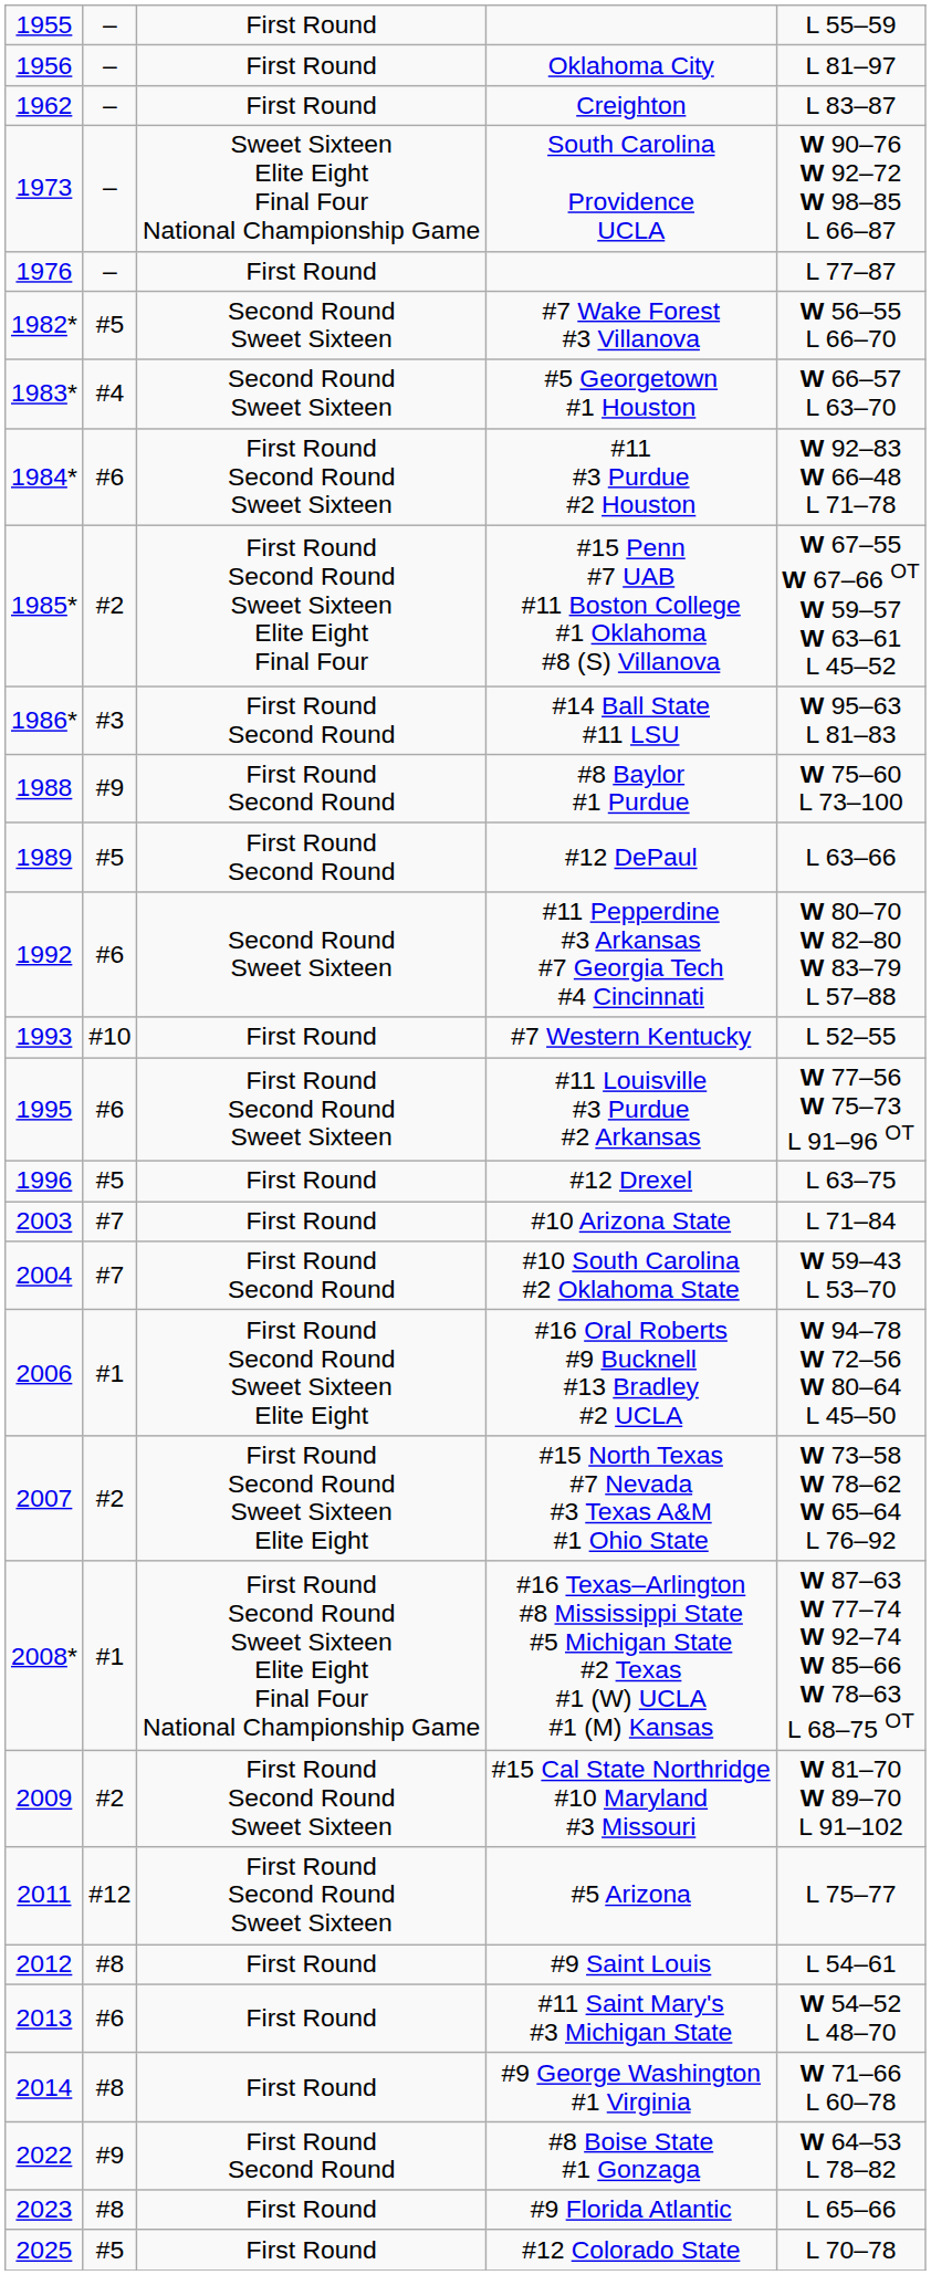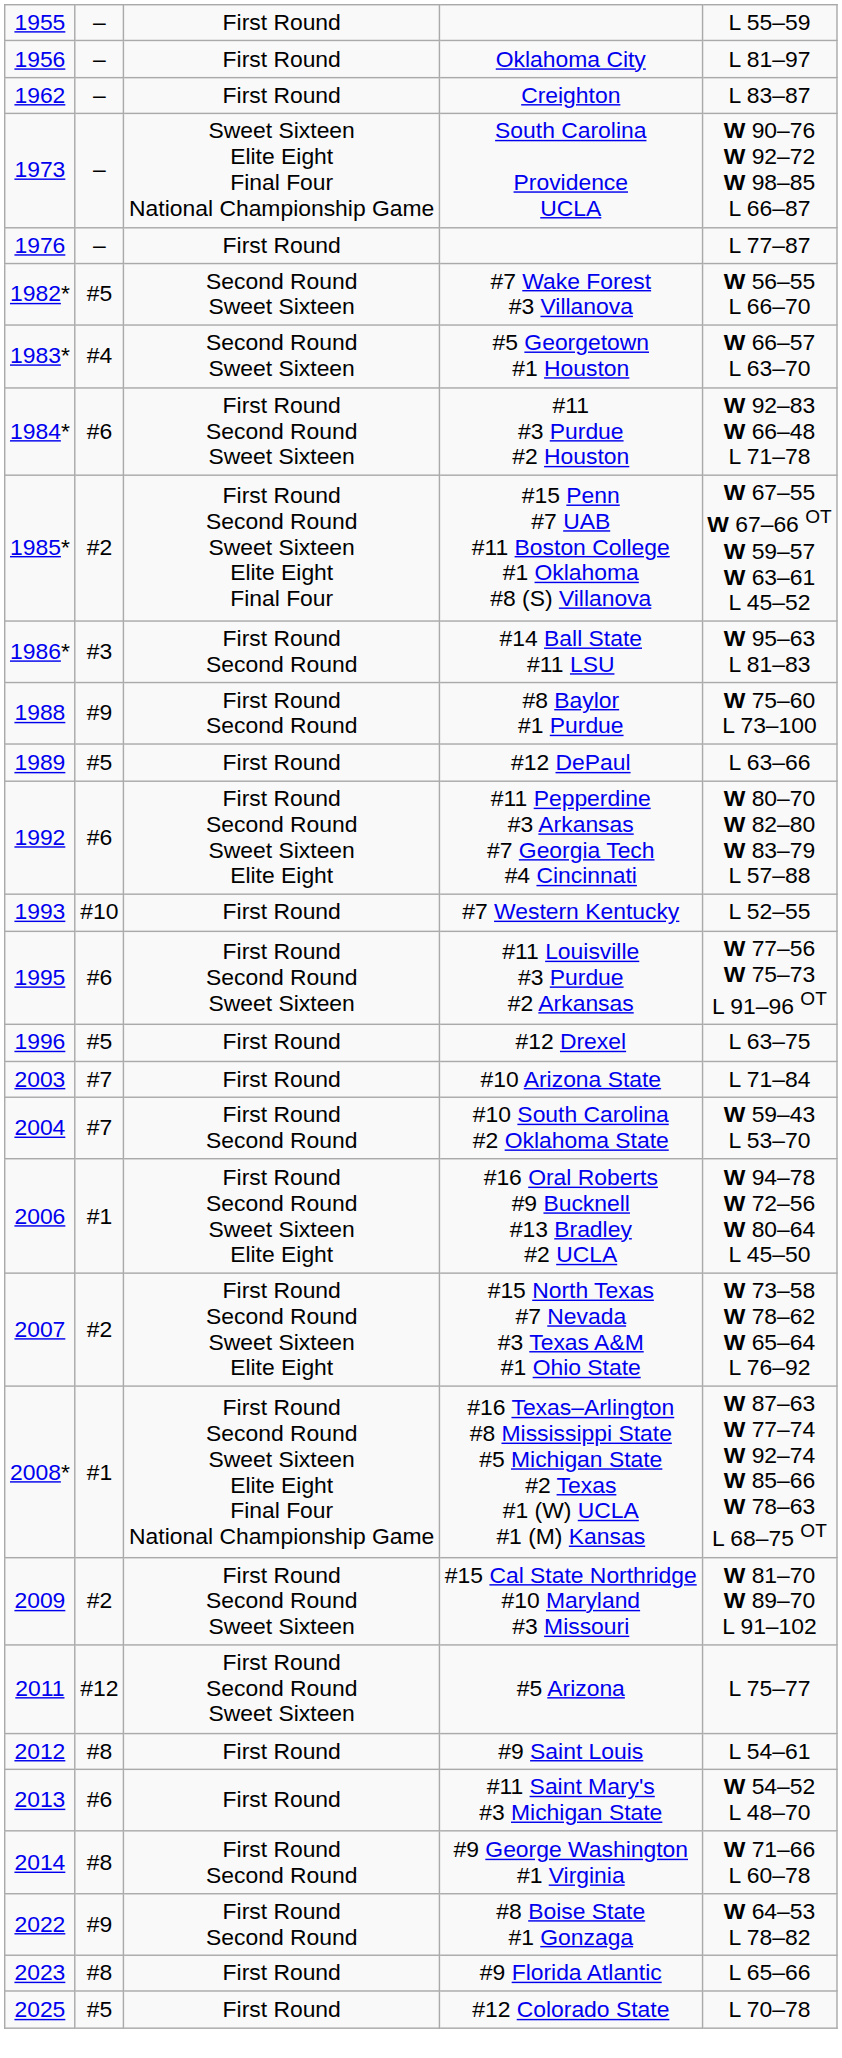#12 DePaul | column 3: First Round Second Round -> First Round
#11 Pepperdine #3 Arkansas #7 Georgia Tech #4 Cincinnati | column 3: Second Round Sweet Sixteen -> First Round Second Round Sweet Sixteen Elite Eight
#9 George Washington #1 Virginia | column 3: First Round -> First Round Second Round
